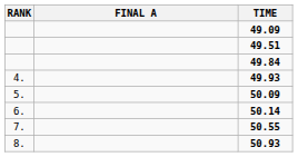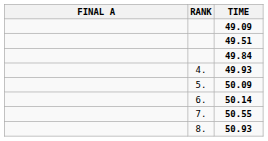columns swapped: RANK <-> FINAL A
